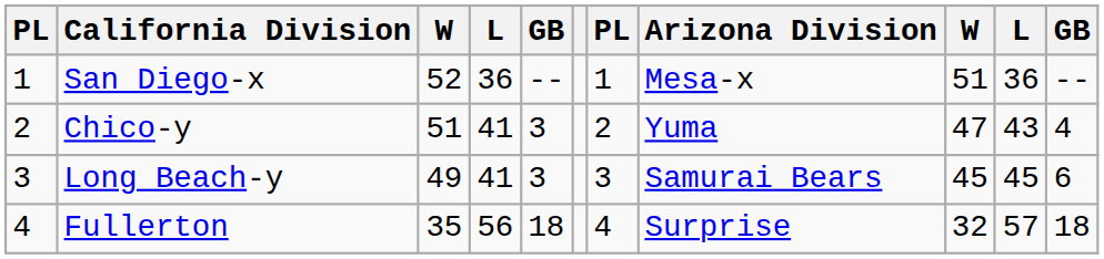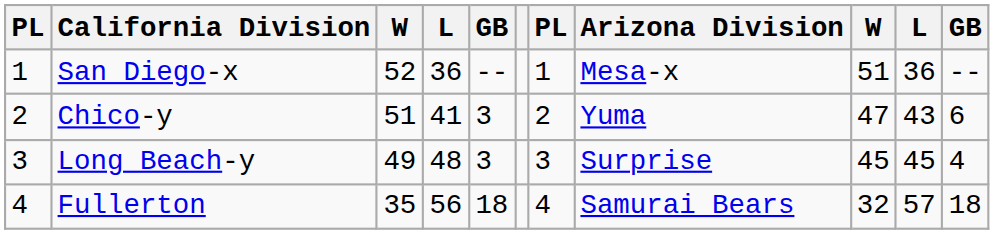Chico-y | column 11: 4 -> 6
Long Beach-y | column 4: 41 -> 48
Long Beach-y | Arizona Division: Samurai Bears -> Surprise
Long Beach-y | column 11: 6 -> 4
Fullerton | Arizona Division: Surprise -> Samurai Bears
